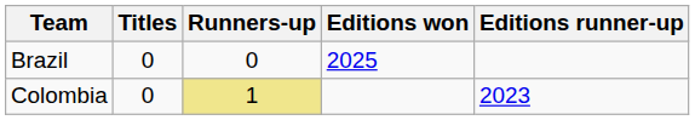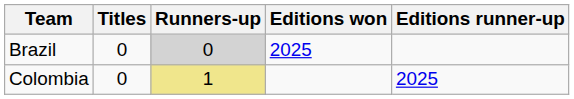Brazil | Runners-up: no background -> lightgrey background
Colombia | Editions runner-up: 2023 -> 2025
